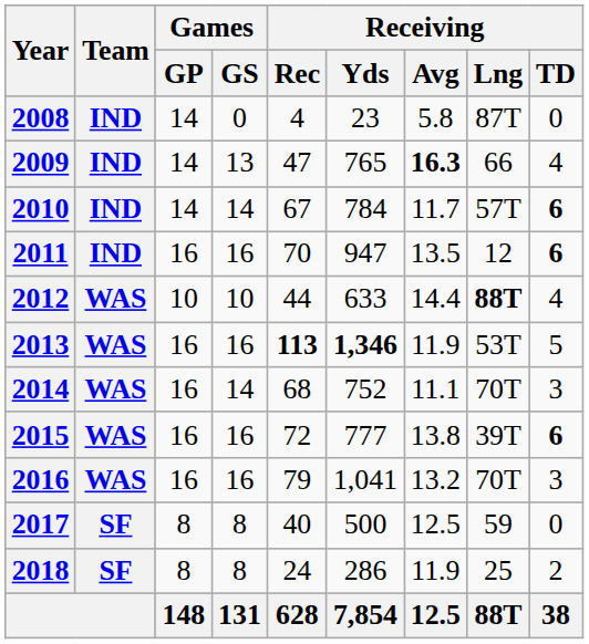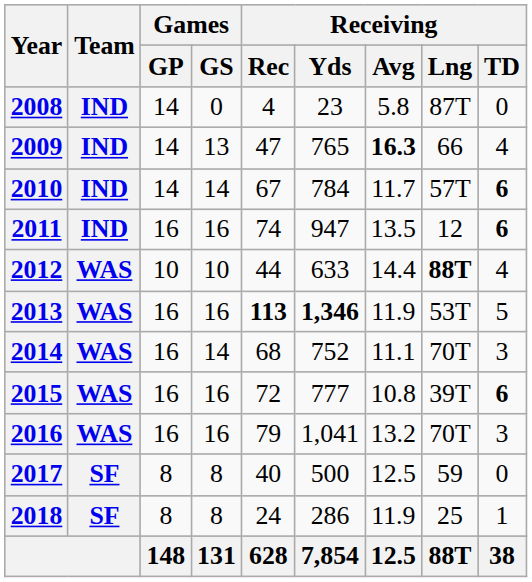2011 | Receiving / Rec: 70 -> 74
2015 | Receiving / Avg: 13.8 -> 10.8
2018 | Receiving / TD: 2 -> 1
